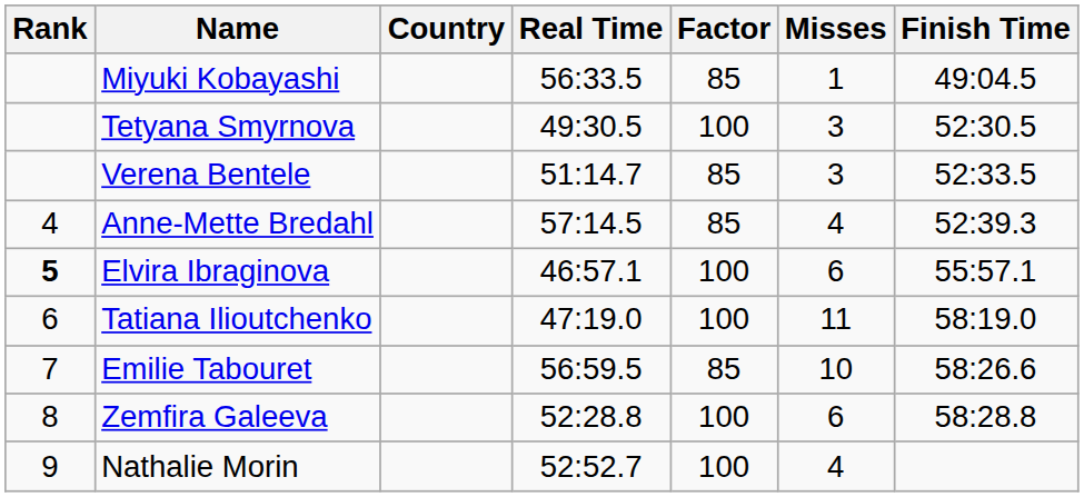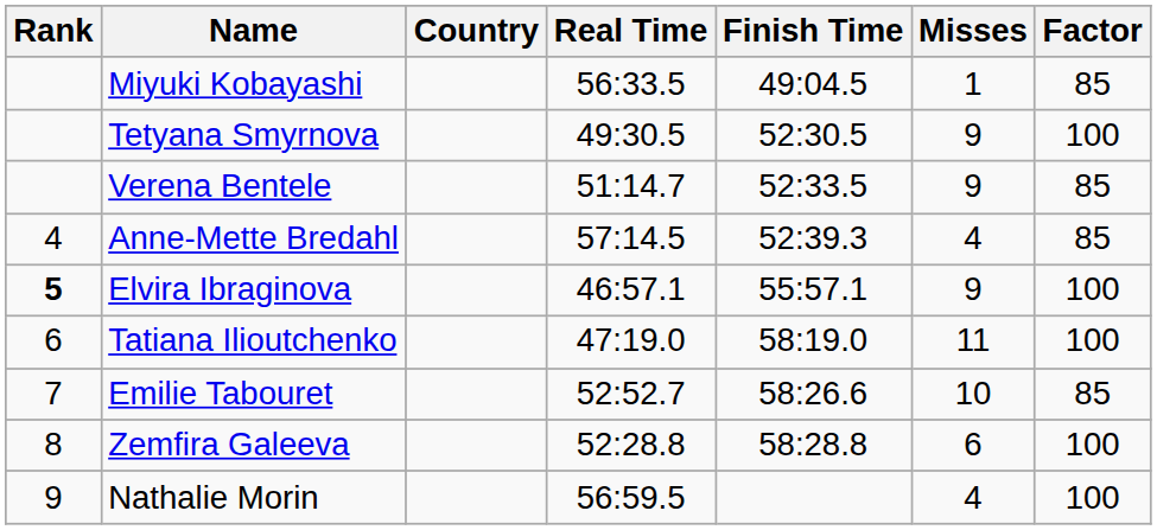columns swapped: Factor <-> Finish Time
Tetyana Smyrnova | Misses: 3 -> 9
Verena Bentele | Misses: 3 -> 9
Elvira Ibraginova | Misses: 6 -> 9
Emilie Tabouret | Real Time: 56:59.5 -> 52:52.7
Nathalie Morin | Real Time: 52:52.7 -> 56:59.5
